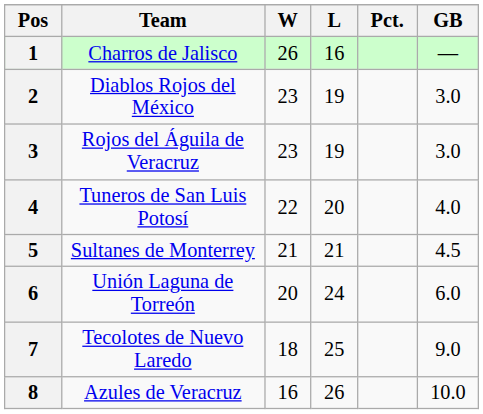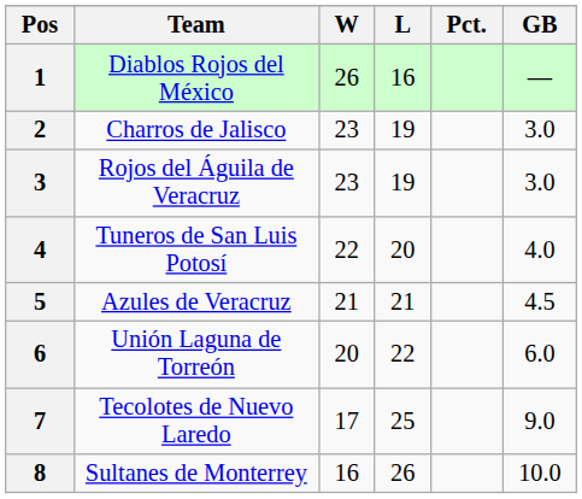1 | Team: Charros de Jalisco -> Diablos Rojos del México
2 | Team: Diablos Rojos del México -> Charros de Jalisco
5 | Team: Sultanes de Monterrey -> Azules de Veracruz
6 | L: 24 -> 22
7 | W: 18 -> 17
8 | Team: Azules de Veracruz -> Sultanes de Monterrey
